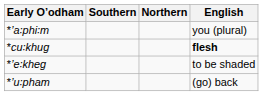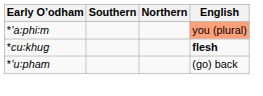*ʼa꞉phi꞉m | English: no background -> lightsalmon background
- row: *ʼe꞉kheg | to be shaded
